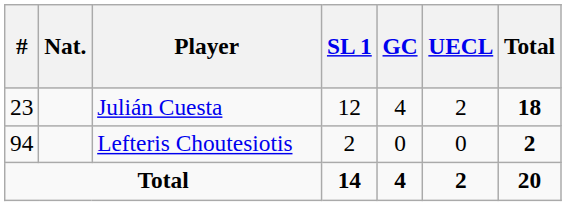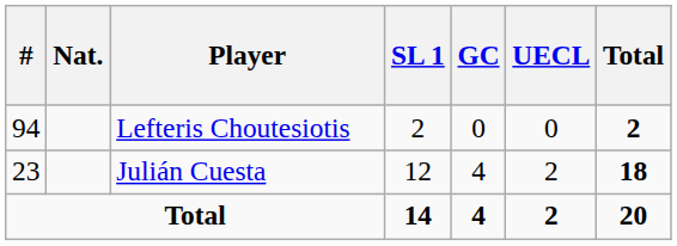rows swapped: Julián Cuesta <-> Lefteris Choutesiotis
